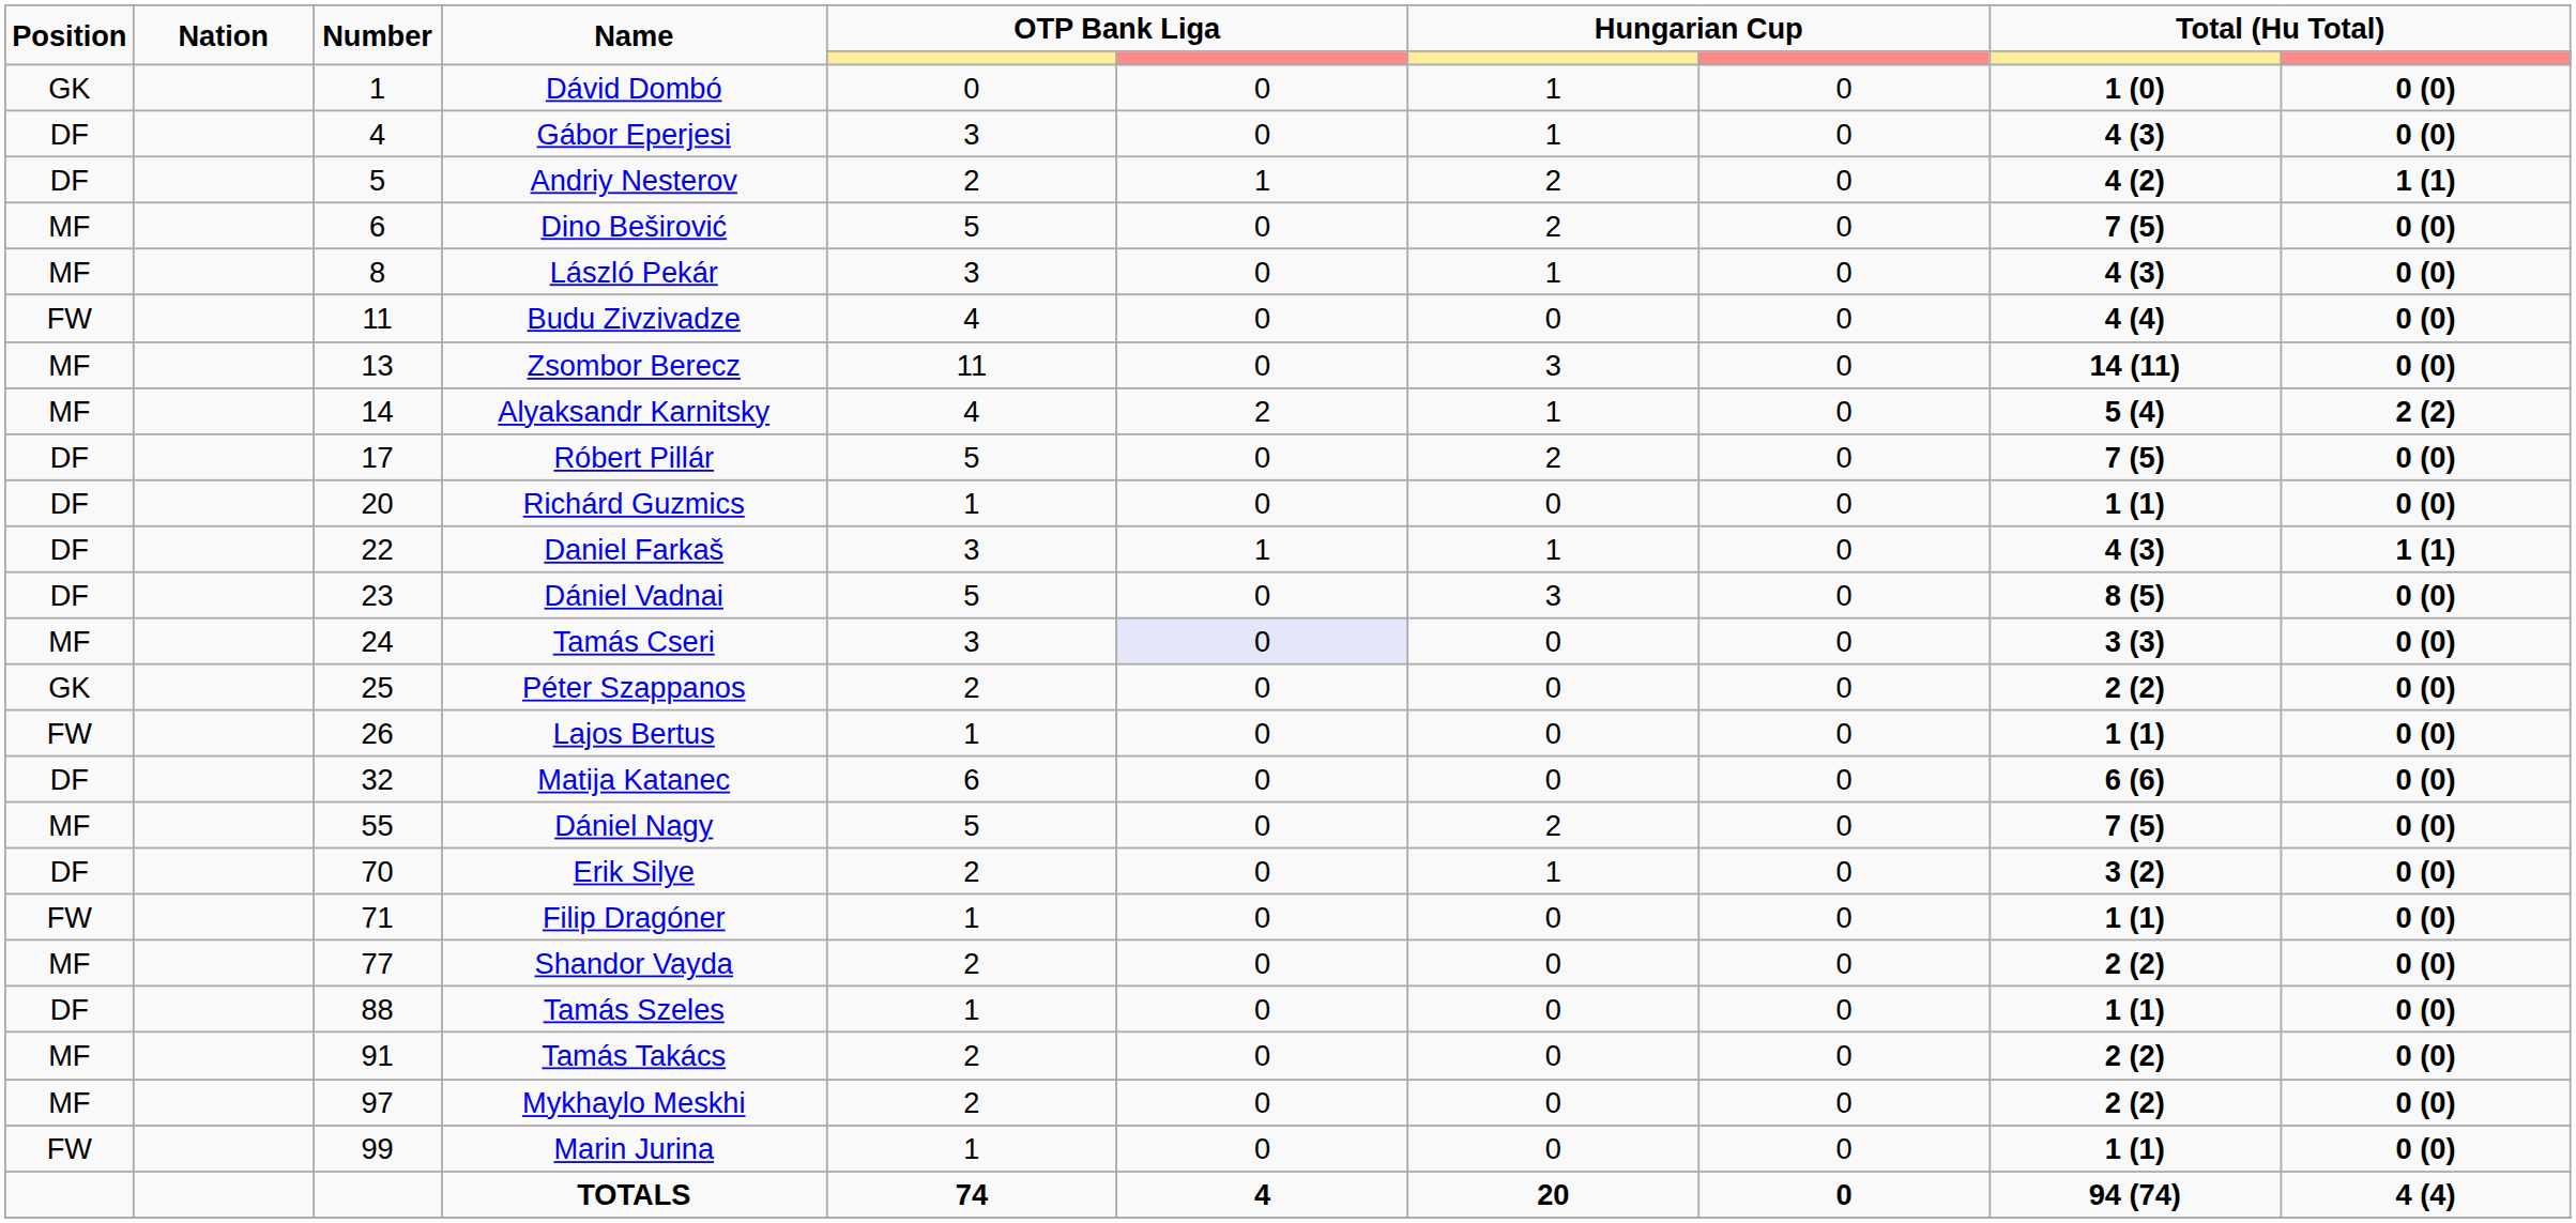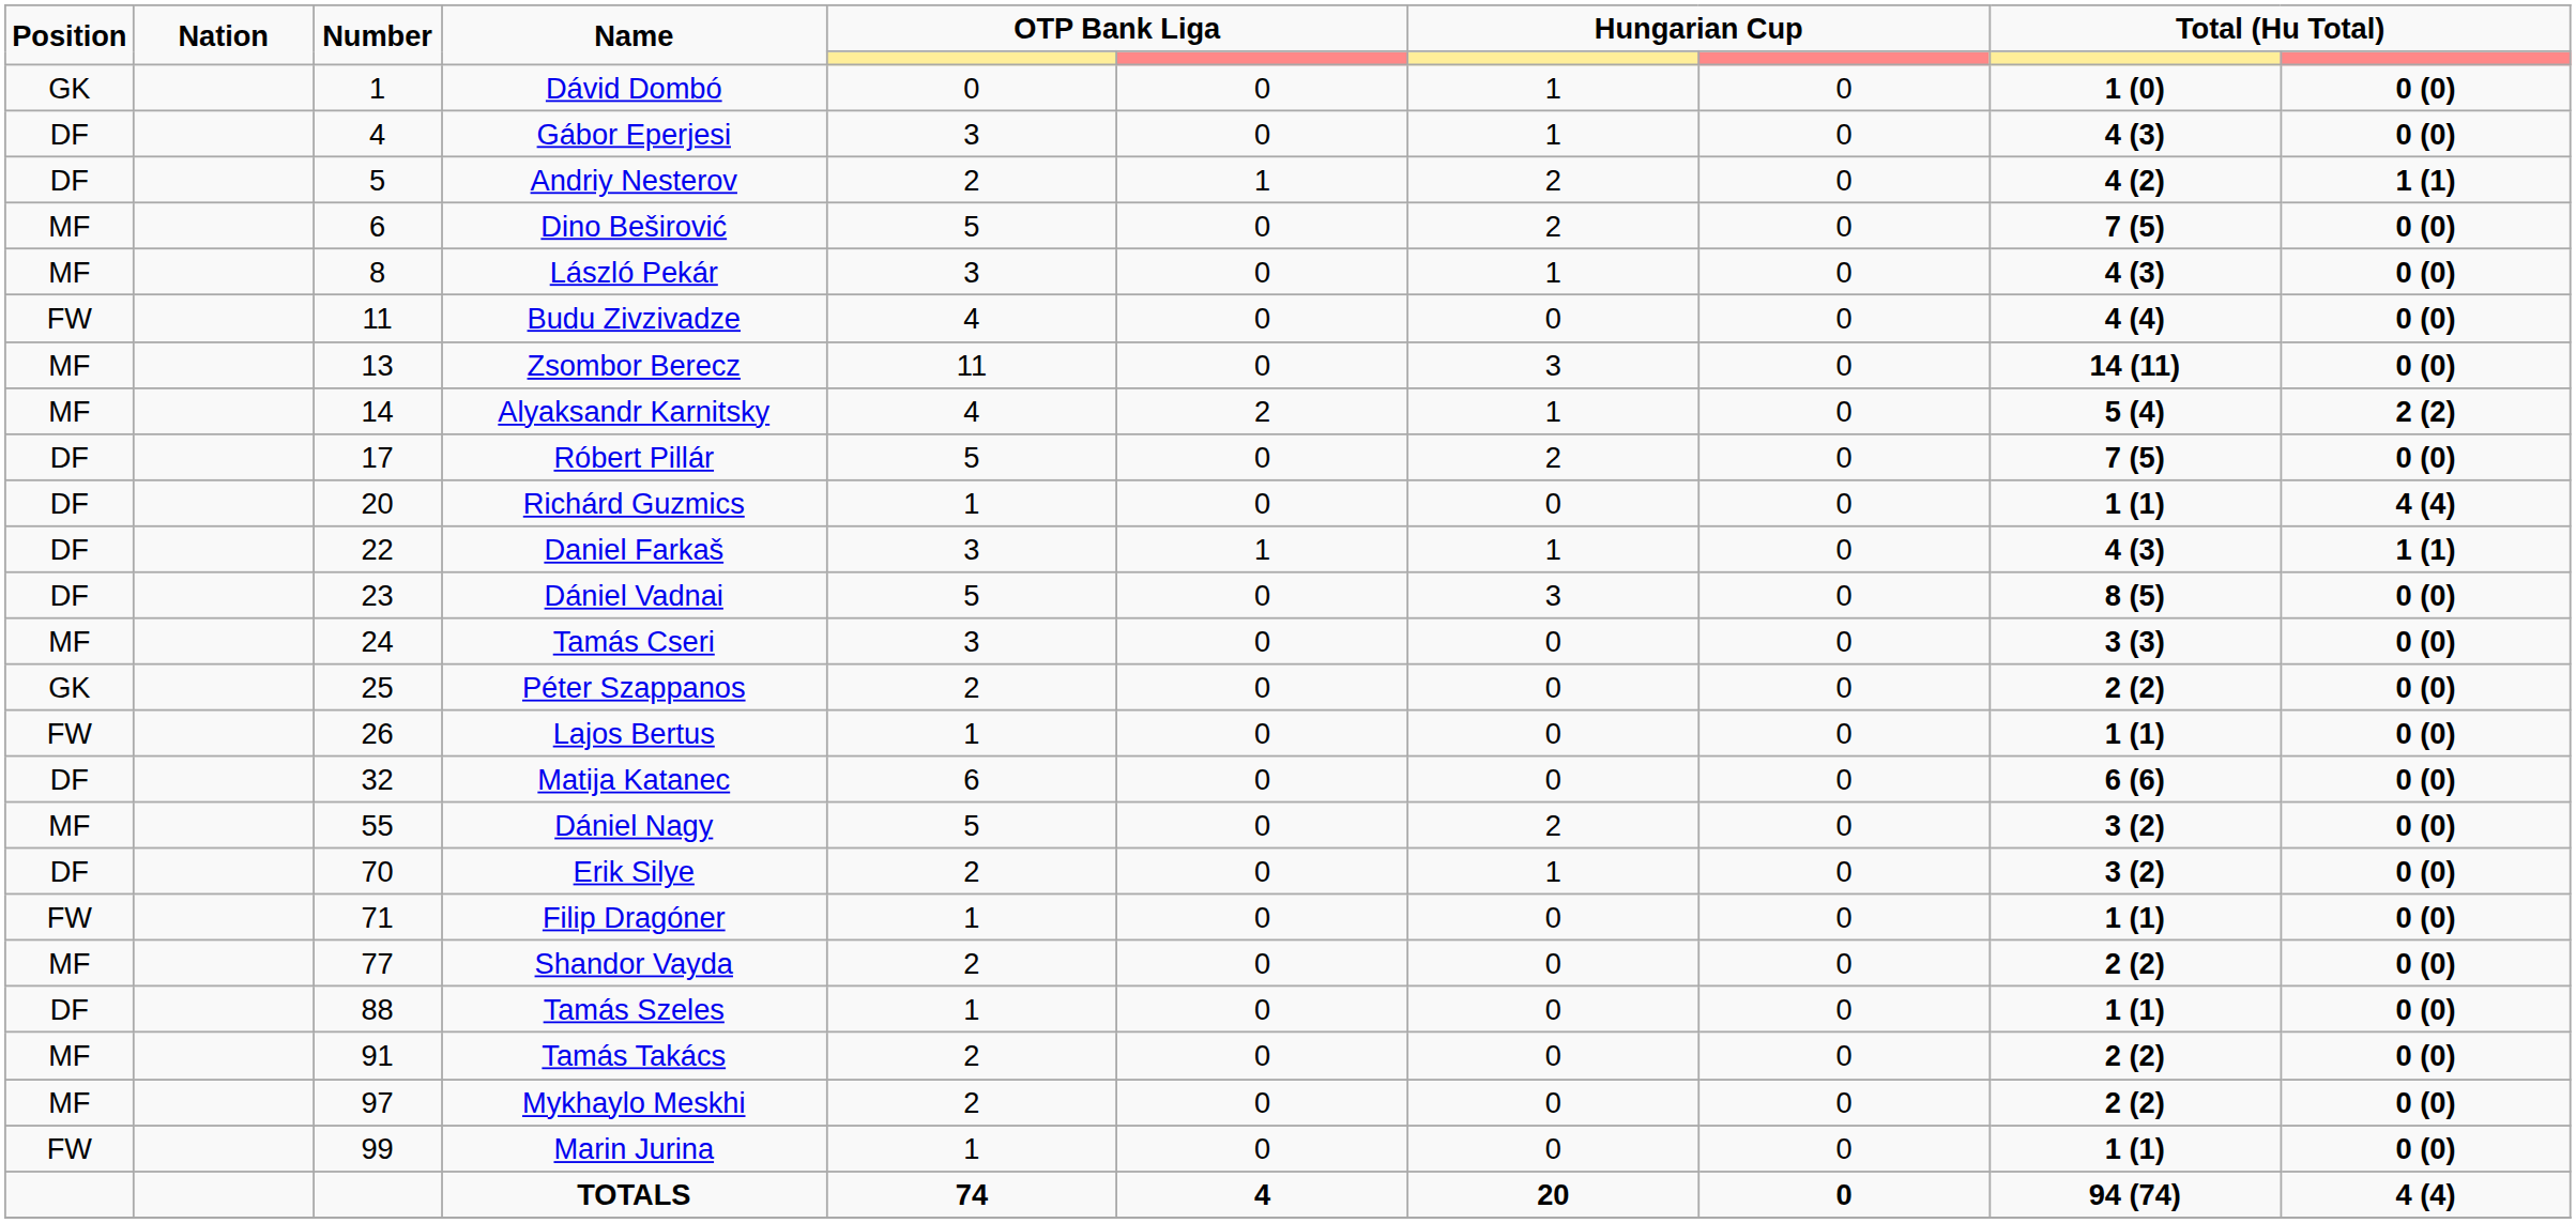Richárd Guzmics | column 10: 0 (0) -> 4 (4)
Tamás Cseri | column 6: lavender background -> no background
Dániel Nagy | column 9: 7 (5) -> 3 (2)
